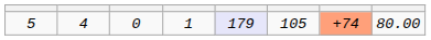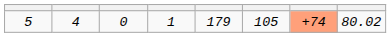5 | column 5: lavender background -> no background
5 | column 8: 80.00 -> 80.02
